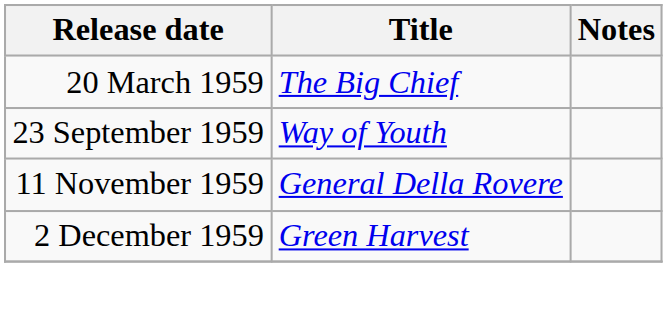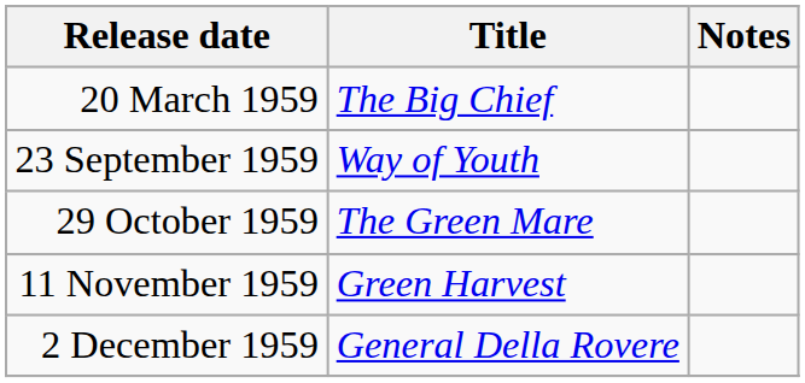+ row: 29 October 1959 | The Green Mare
11 November 1959 | Title: General Della Rovere -> Green Harvest
2 December 1959 | Title: Green Harvest -> General Della Rovere
